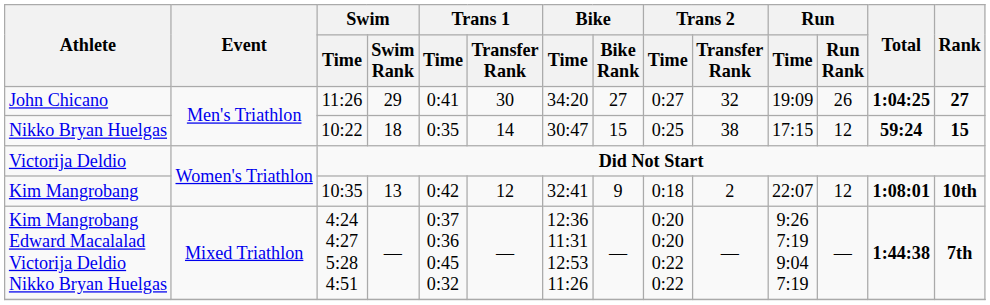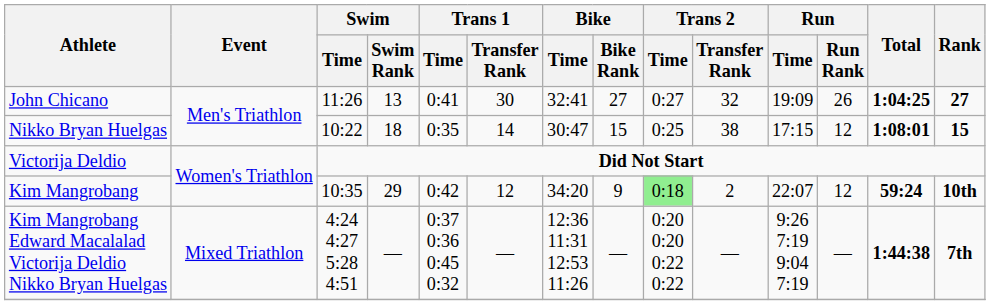John Chicano | Swim / Swim Rank: 29 -> 13
John Chicano | Bike / Time: 34:20 -> 32:41
Nikko Bryan Huelgas | Total: 59:24 -> 1:08:01
Kim Mangrobang | Swim / Swim Rank: 13 -> 29
Kim Mangrobang | Bike / Time: 32:41 -> 34:20
Kim Mangrobang | Trans 2 / Time: no background -> lightgreen background
Kim Mangrobang | Total: 1:08:01 -> 59:24
